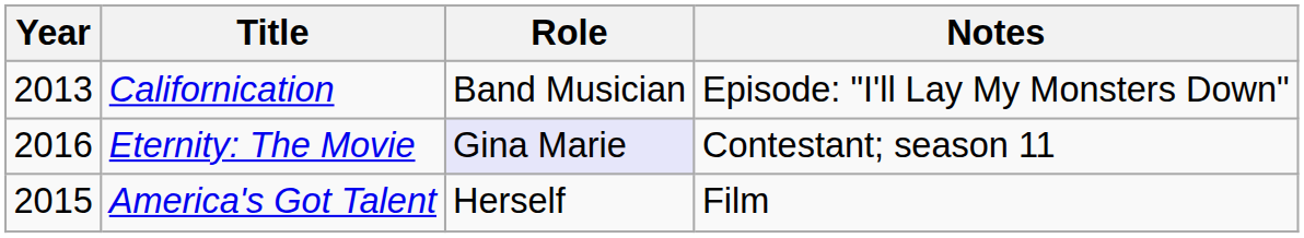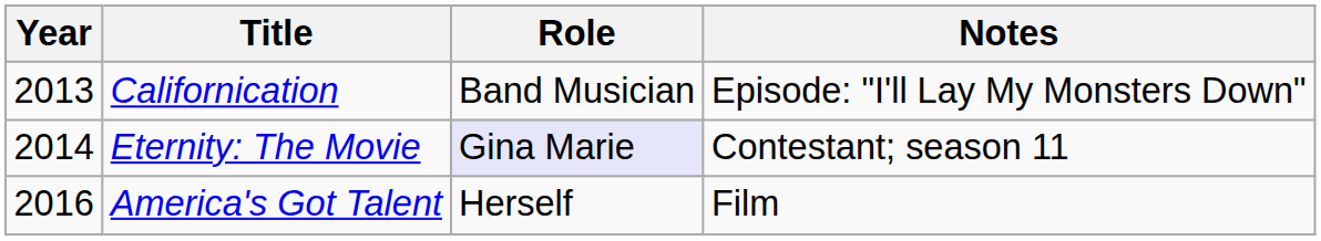Eternity: The Movie | Year: 2016 -> 2014
America's Got Talent | Year: 2015 -> 2016
